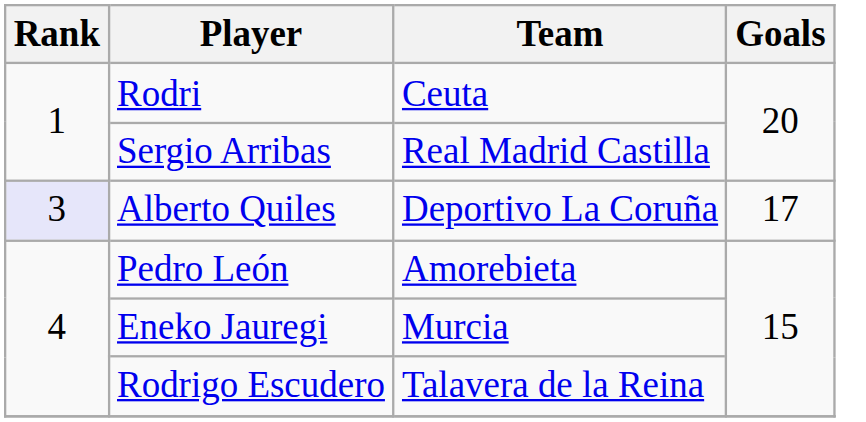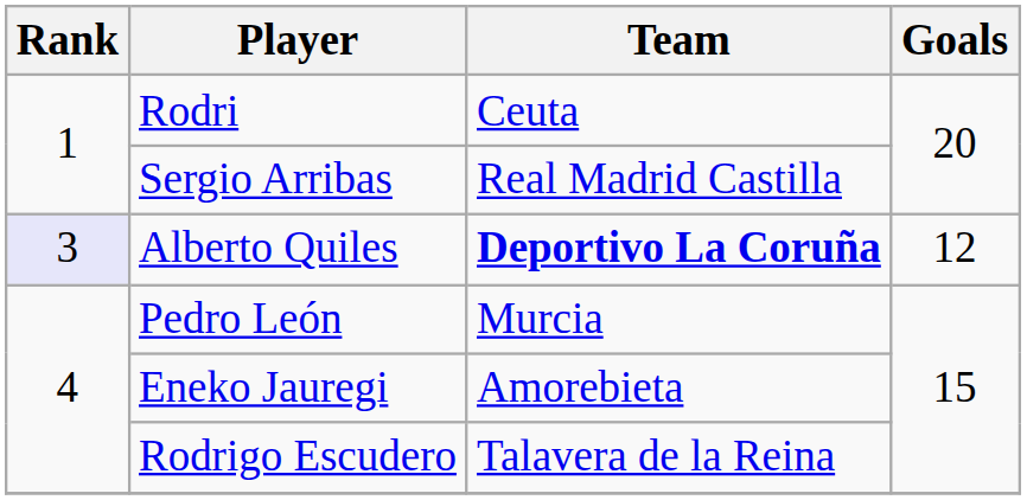Alberto Quiles | Team: normal -> bold
Alberto Quiles | Goals: 17 -> 12
Pedro León | Team: Amorebieta -> Murcia
Eneko Jauregi | Team: Murcia -> Amorebieta
